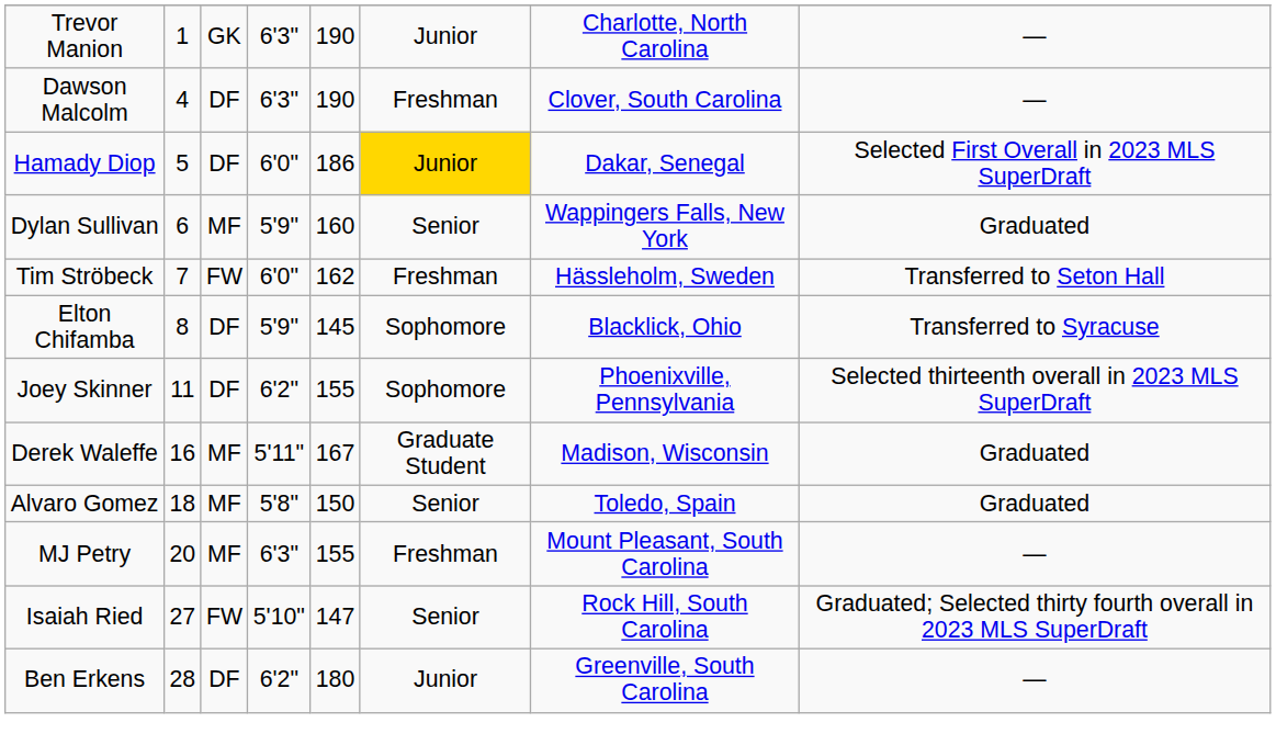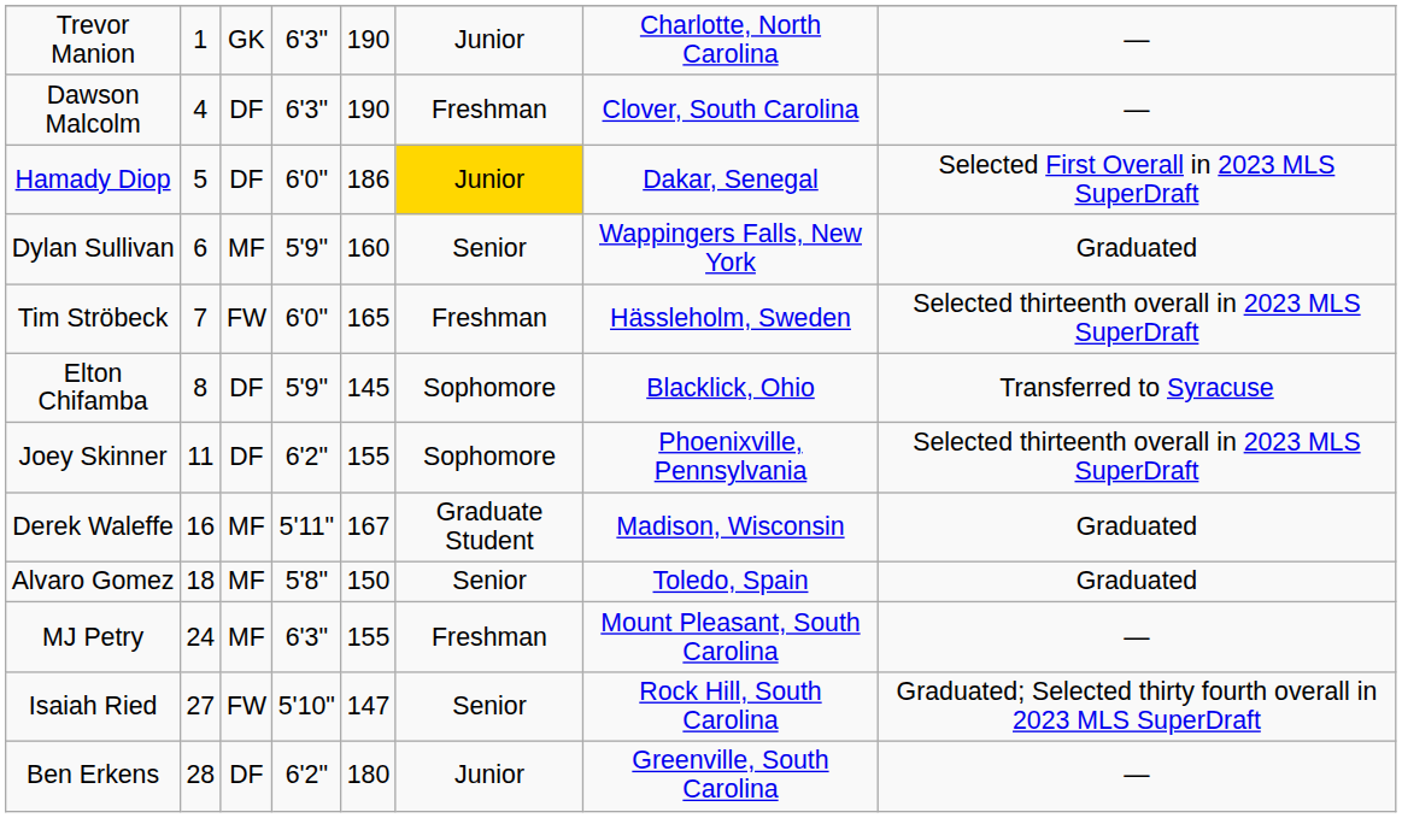Tim Ströbeck | column 5: 162 -> 165
Tim Ströbeck | column 8: Transferred to Seton Hall -> Selected thirteenth overall in 2023 MLS SuperDraft
MJ Petry | column 2: 20 -> 24
